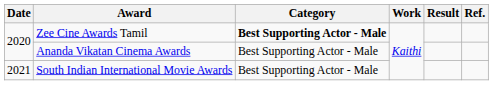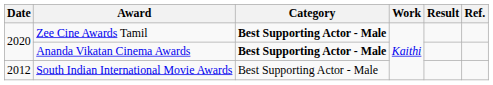Ananda Vikatan Cinema Awards | Category: normal -> bold
South Indian International Movie Awards | Date: 2021 -> 2012
